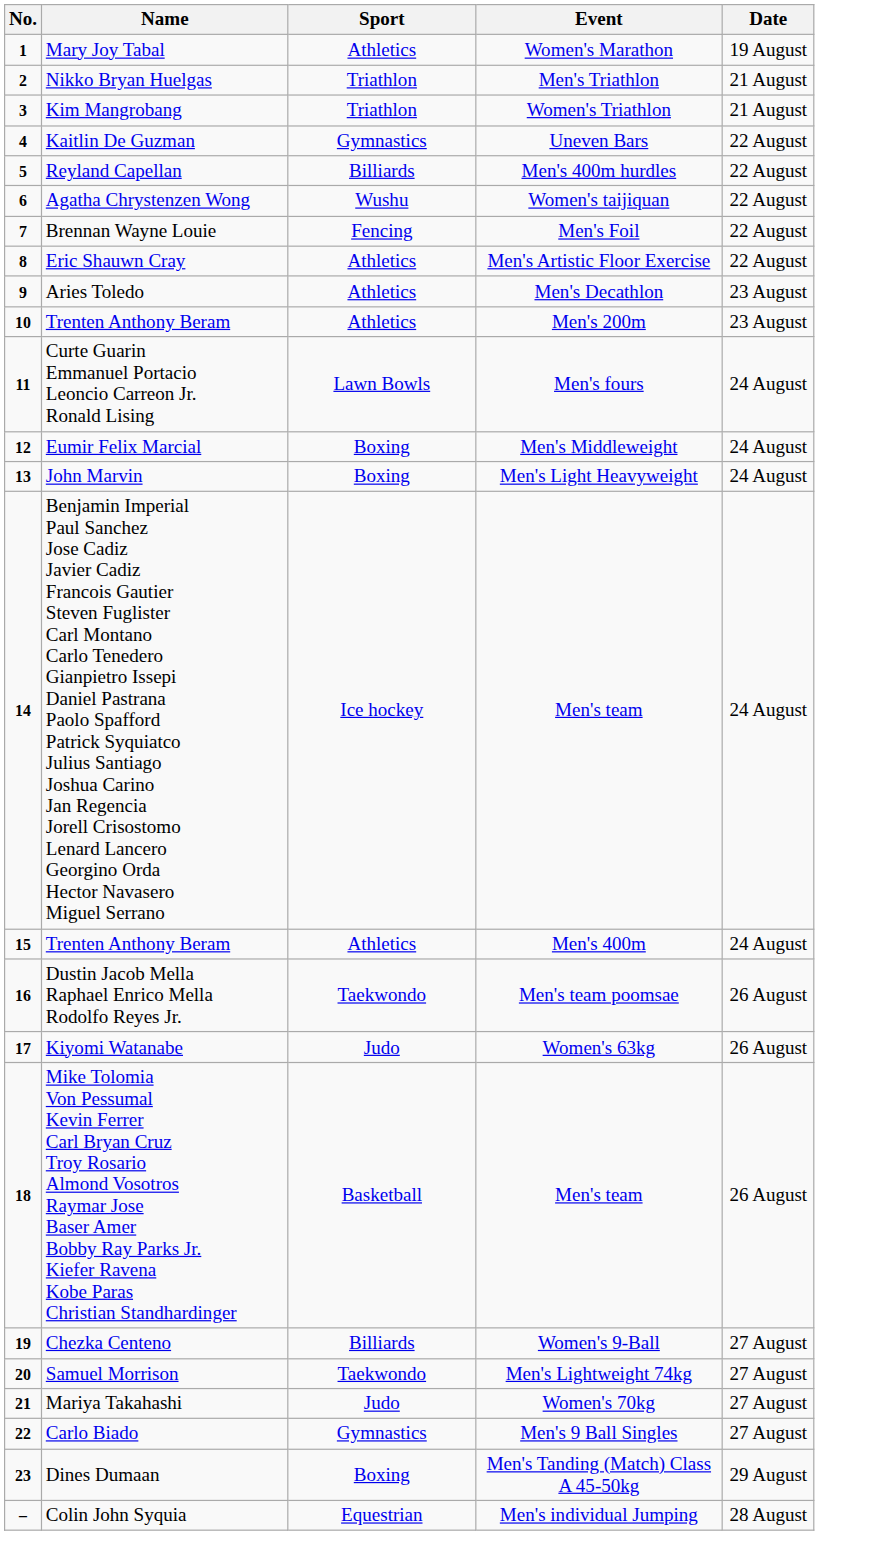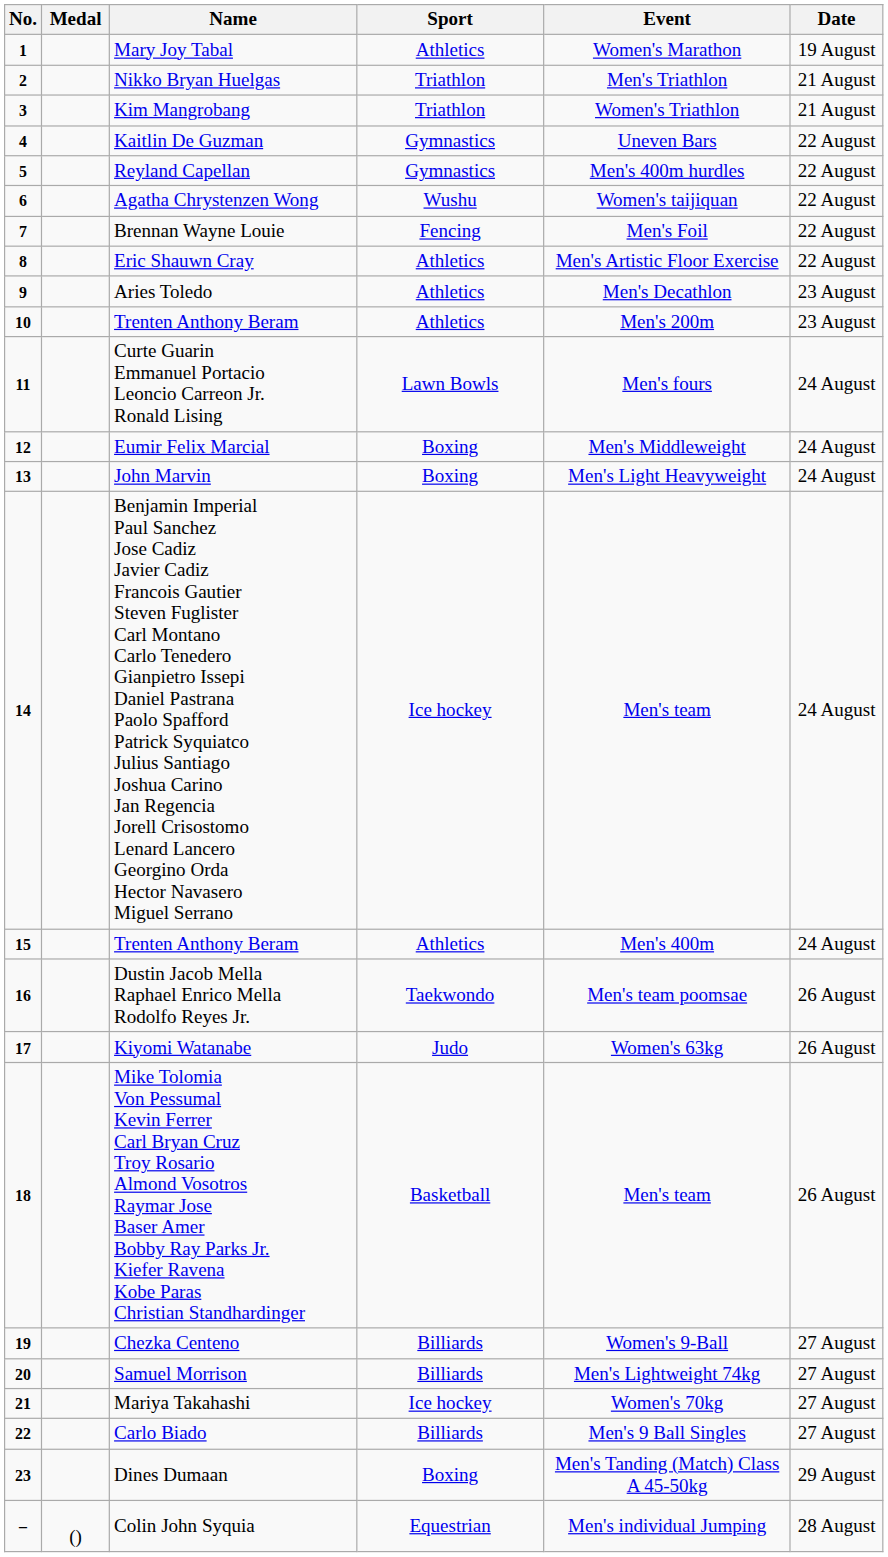+ column: Medal | ()
Reyland Capellan | Sport: Billiards -> Gymnastics
Samuel Morrison | Sport: Taekwondo -> Billiards
Mariya Takahashi | Sport: Judo -> Ice hockey
Carlo Biado | Sport: Gymnastics -> Billiards
